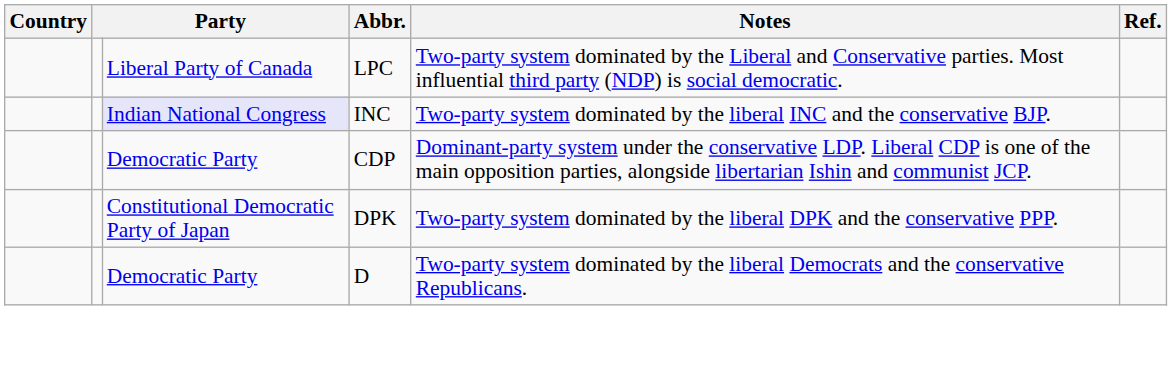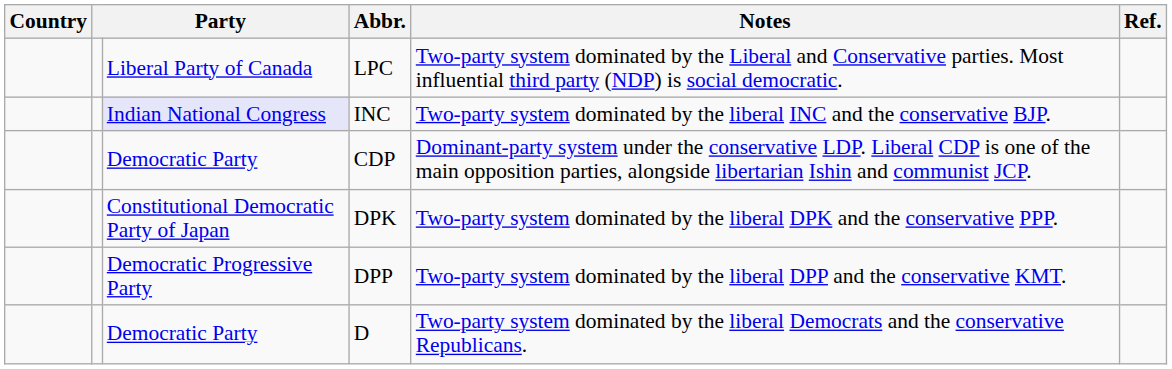+ row: Democratic Progressive Party | DPP | Two-party system dominated by the liberal DPP and the conservative KMT.
